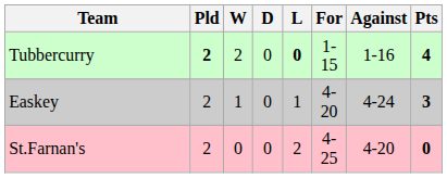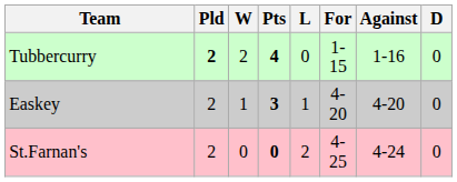columns swapped: D <-> Pts
Tubbercurry | L: bold -> normal
Easkey | Against: 4-24 -> 4-20
St.Farnan's | Against: 4-20 -> 4-24
